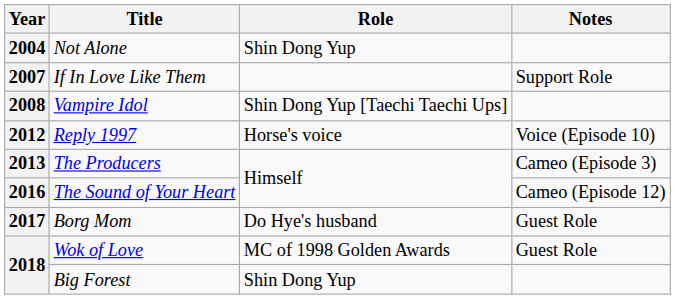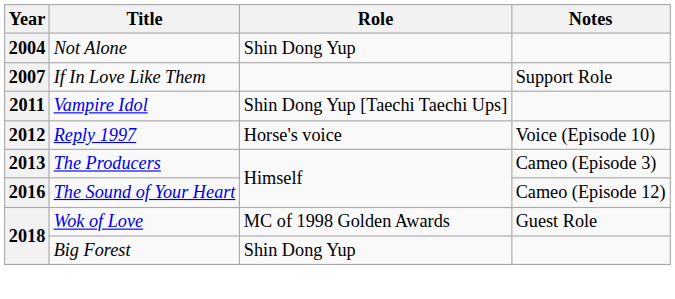Vampire Idol | Year: 2008 -> 2011
- row: 2017 | Borg Mom | Do Hye's husband | Guest Role
